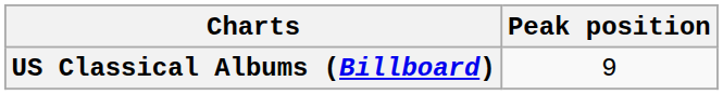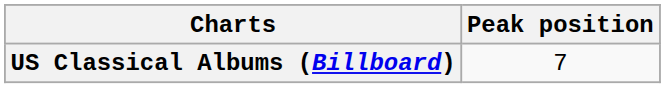US Classical Albums (Billboard) | Peak position: 9 -> 7
